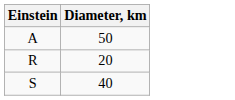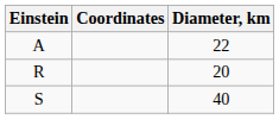+ column: Coordinates
A | Diameter, km: 50 -> 22
